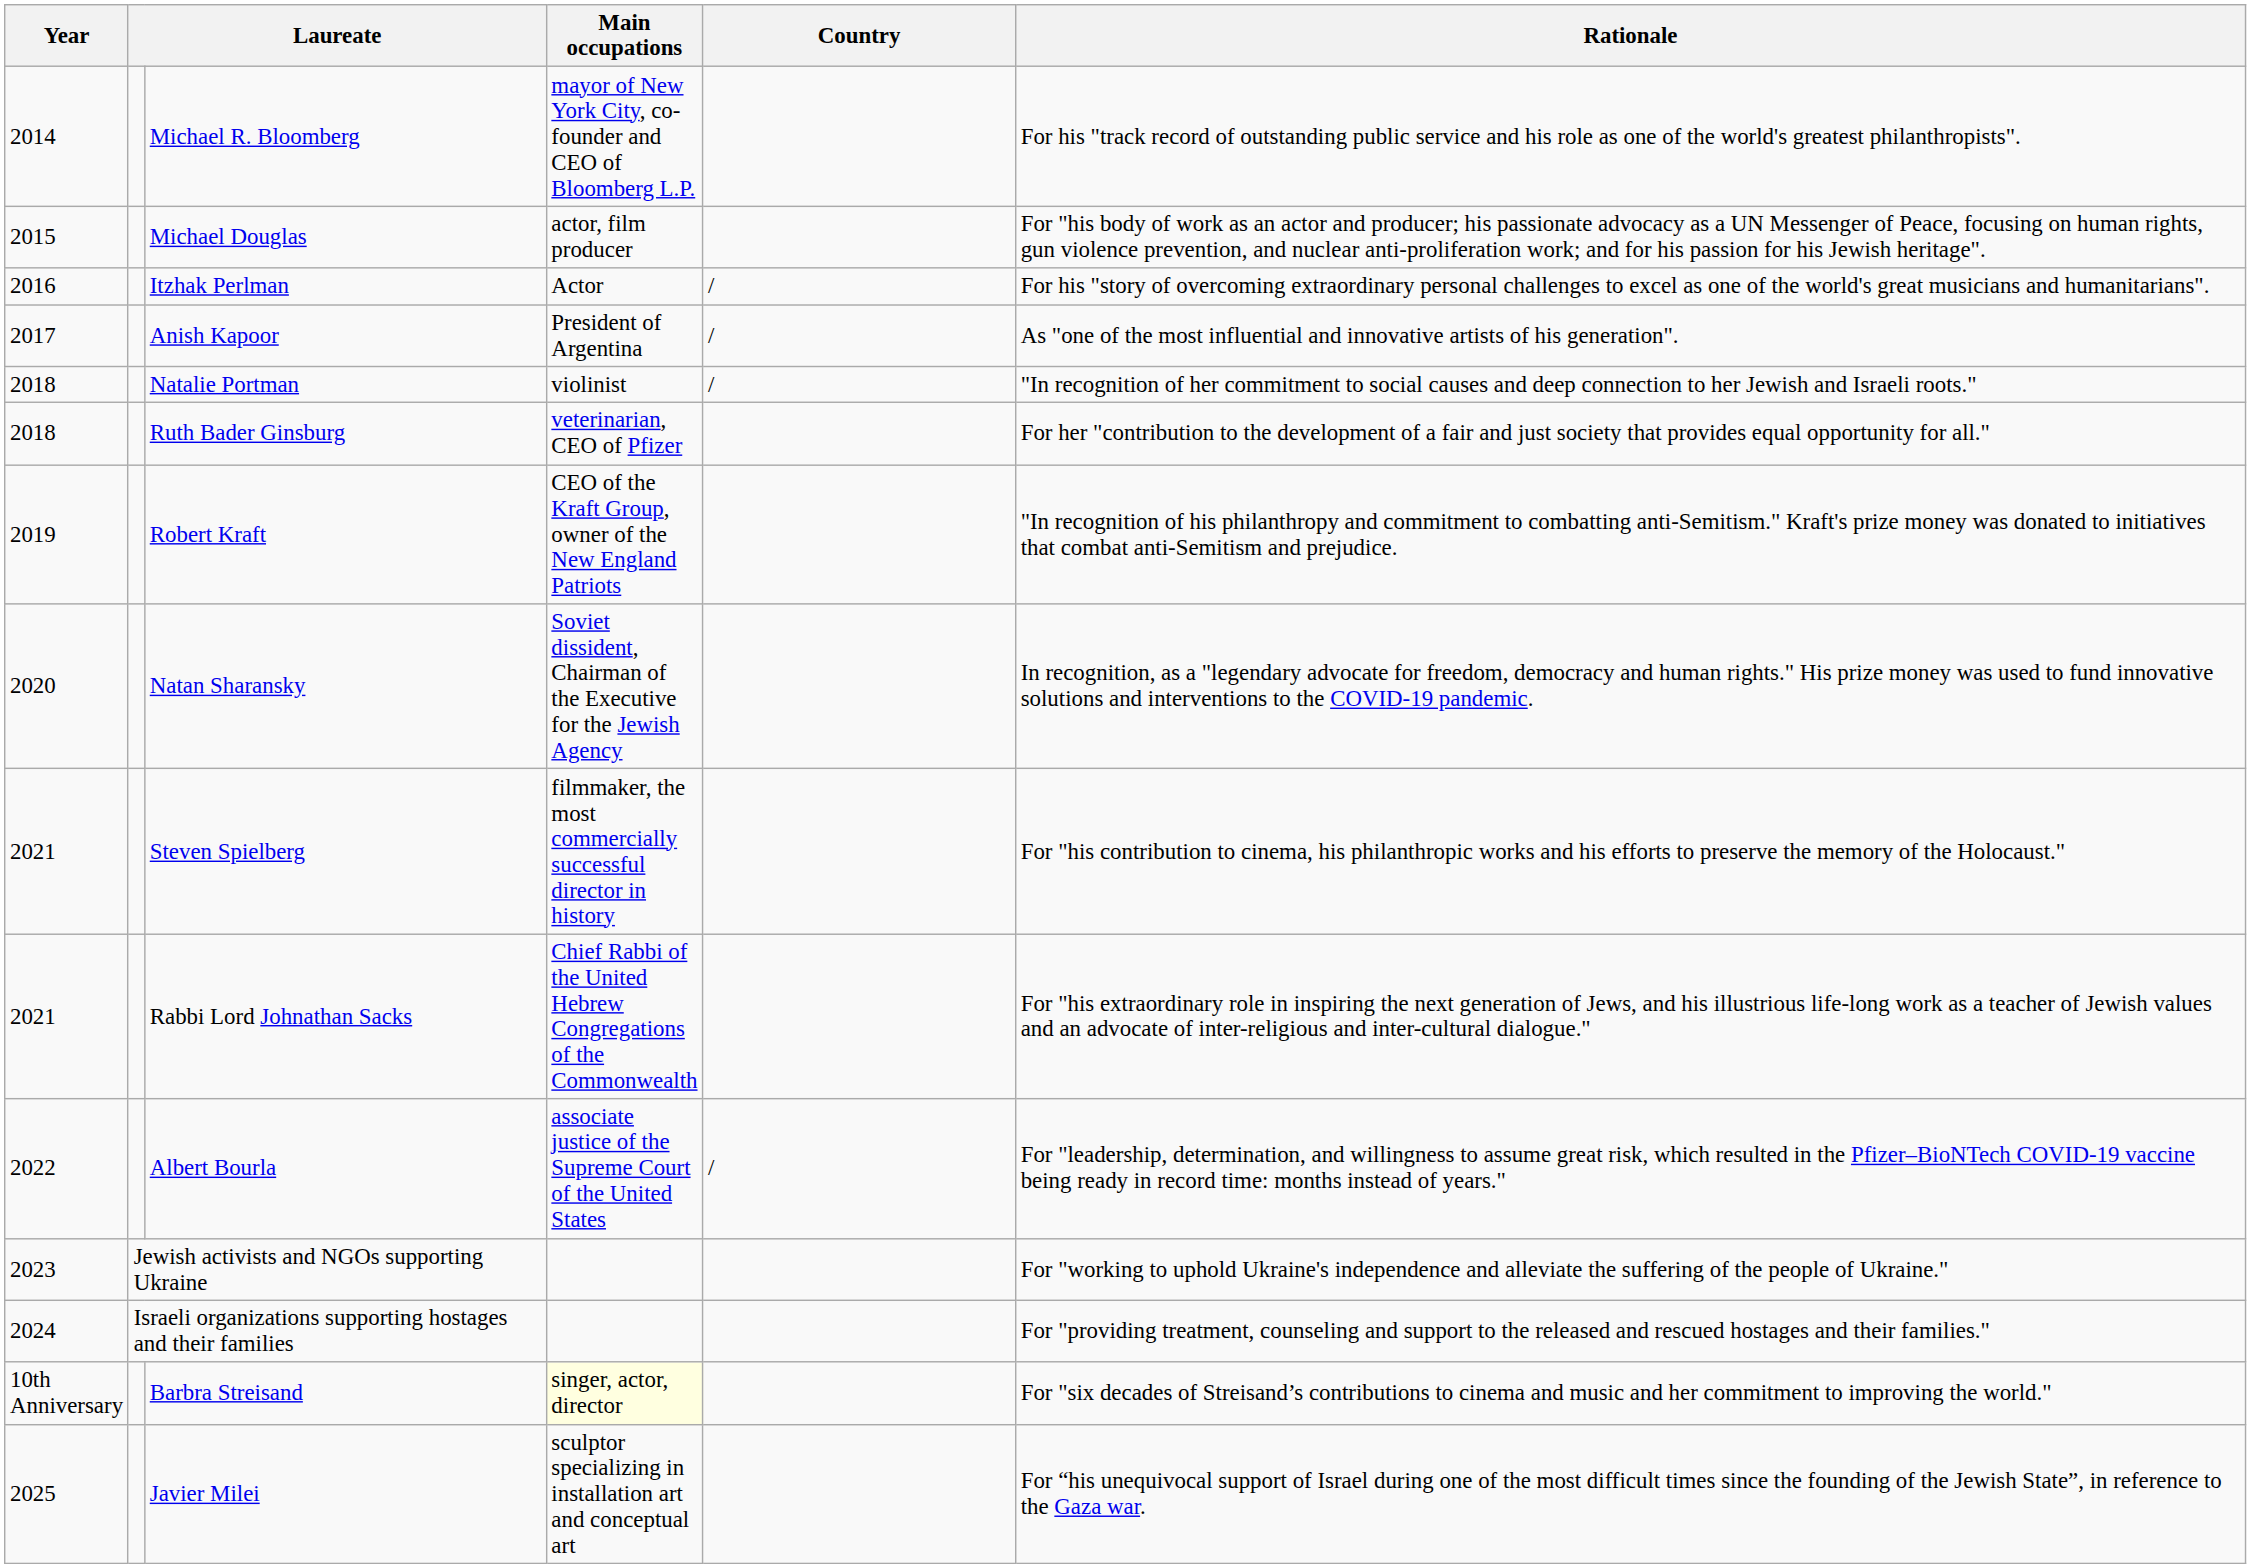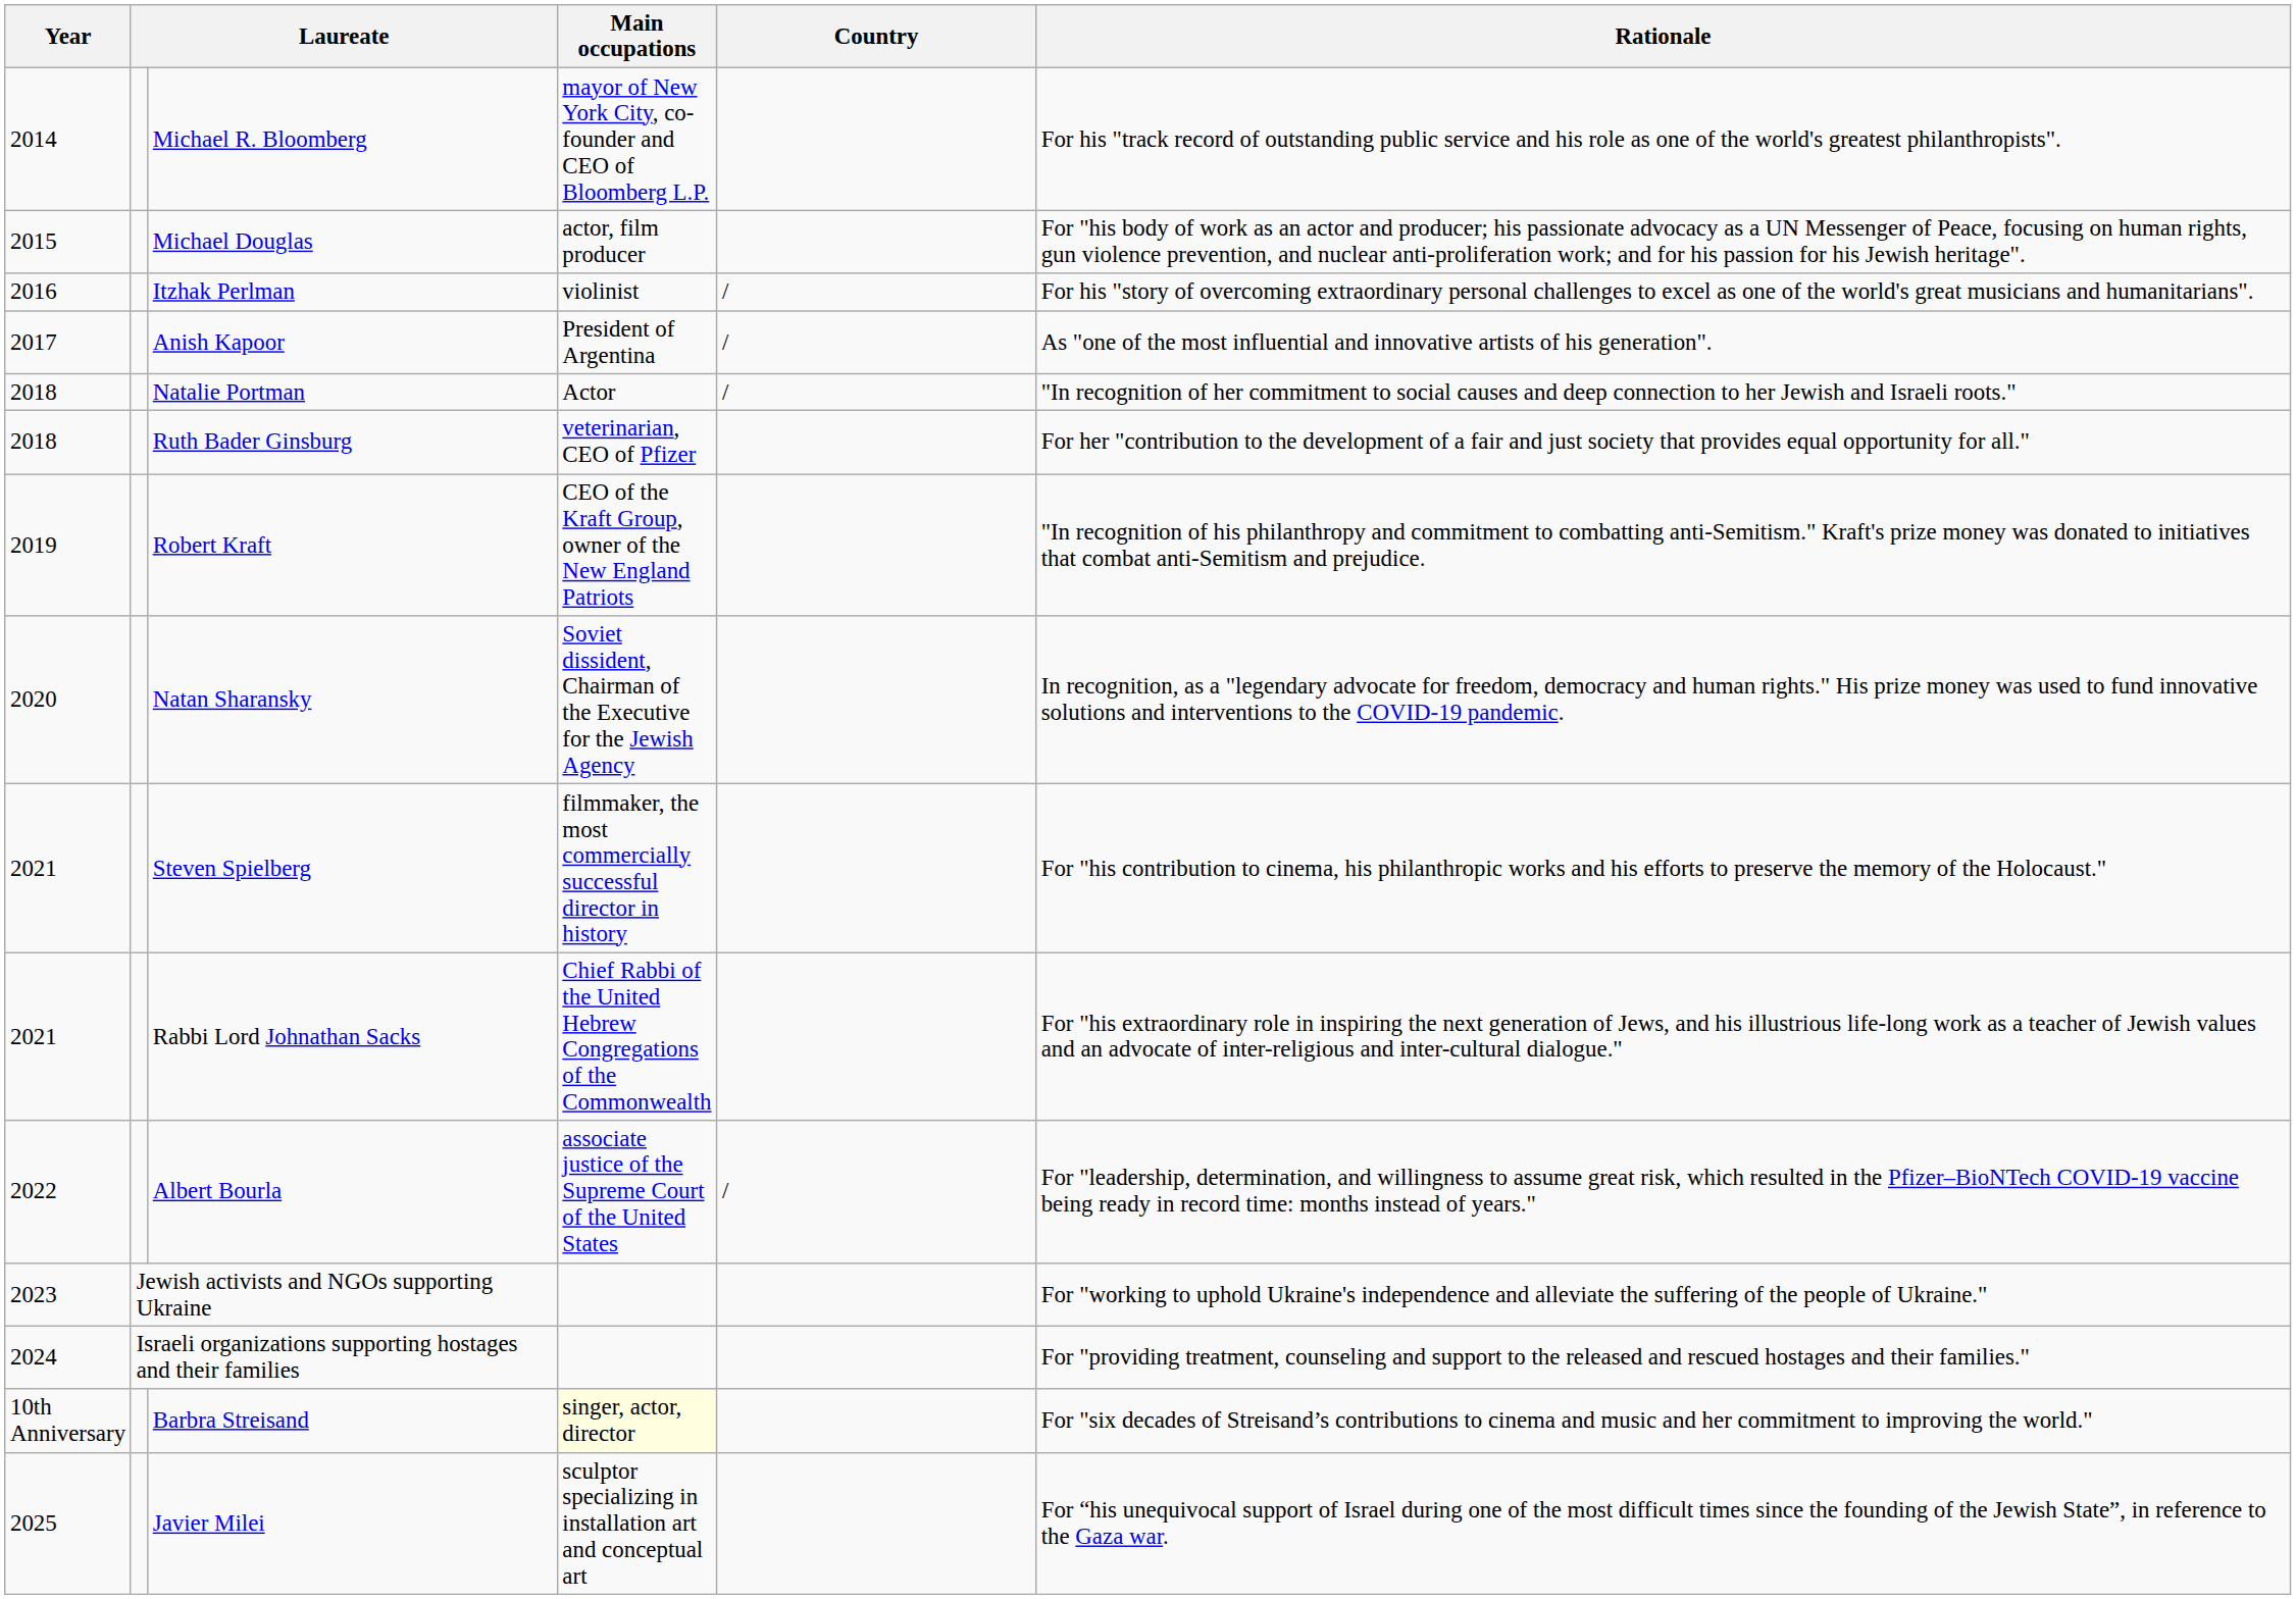Itzhak Perlman | Main occupations: Actor -> violinist
Natalie Portman | Main occupations: violinist -> Actor
